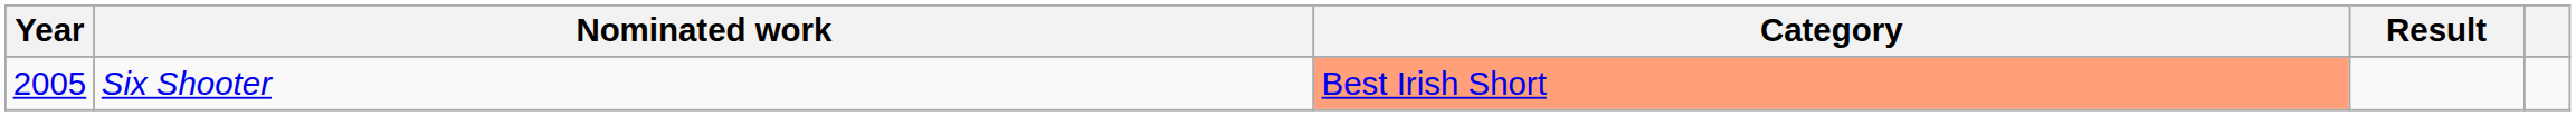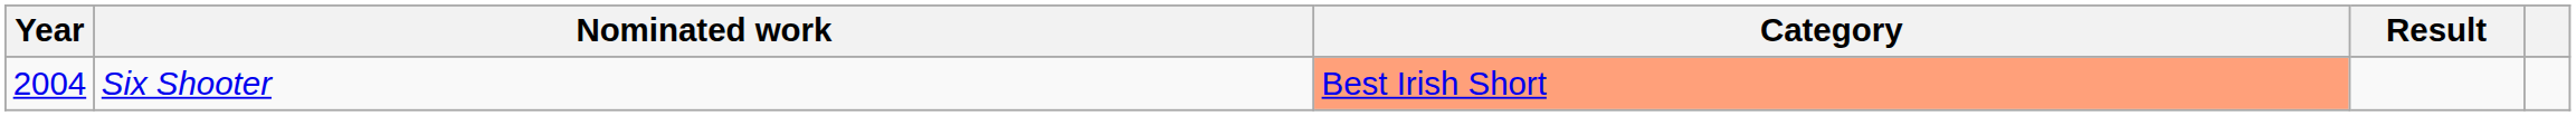Six Shooter | Year: 2005 -> 2004
